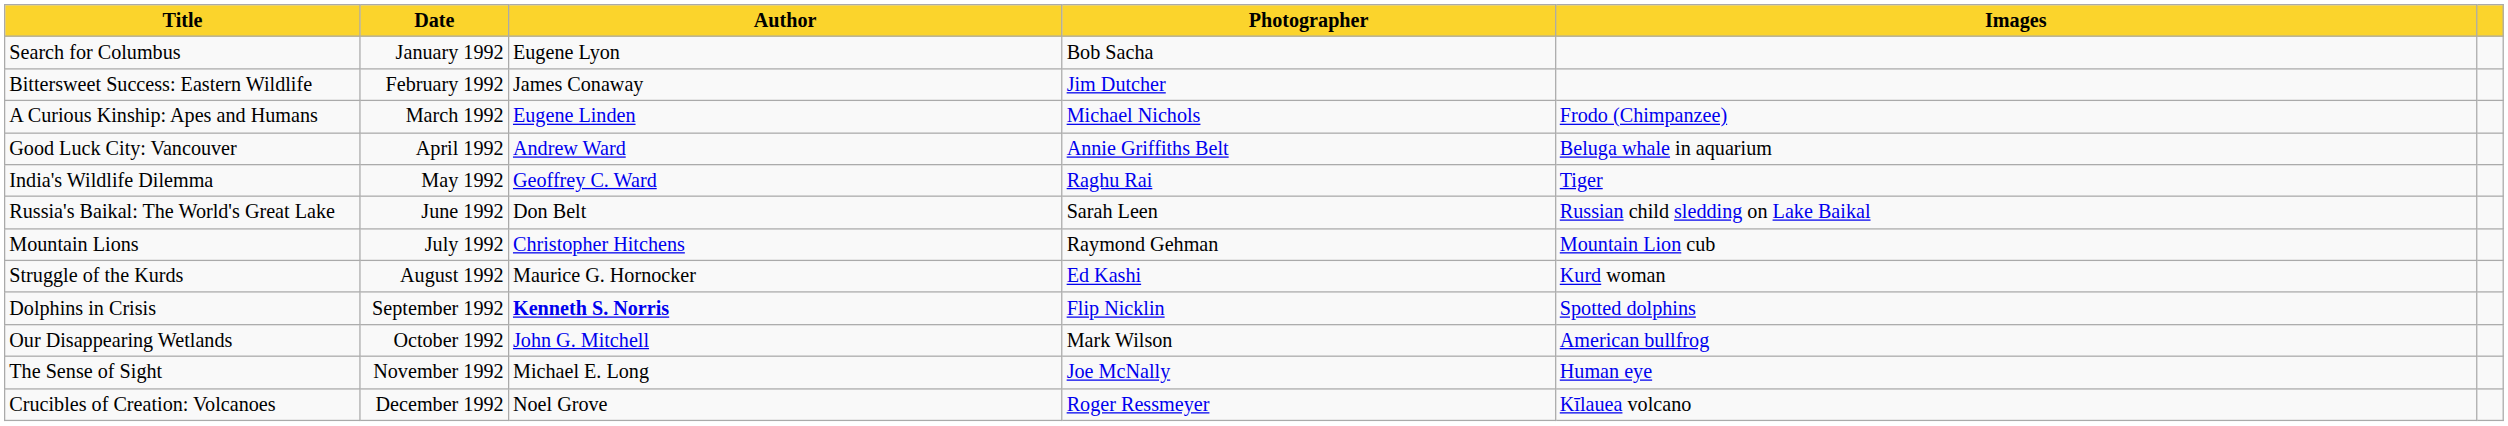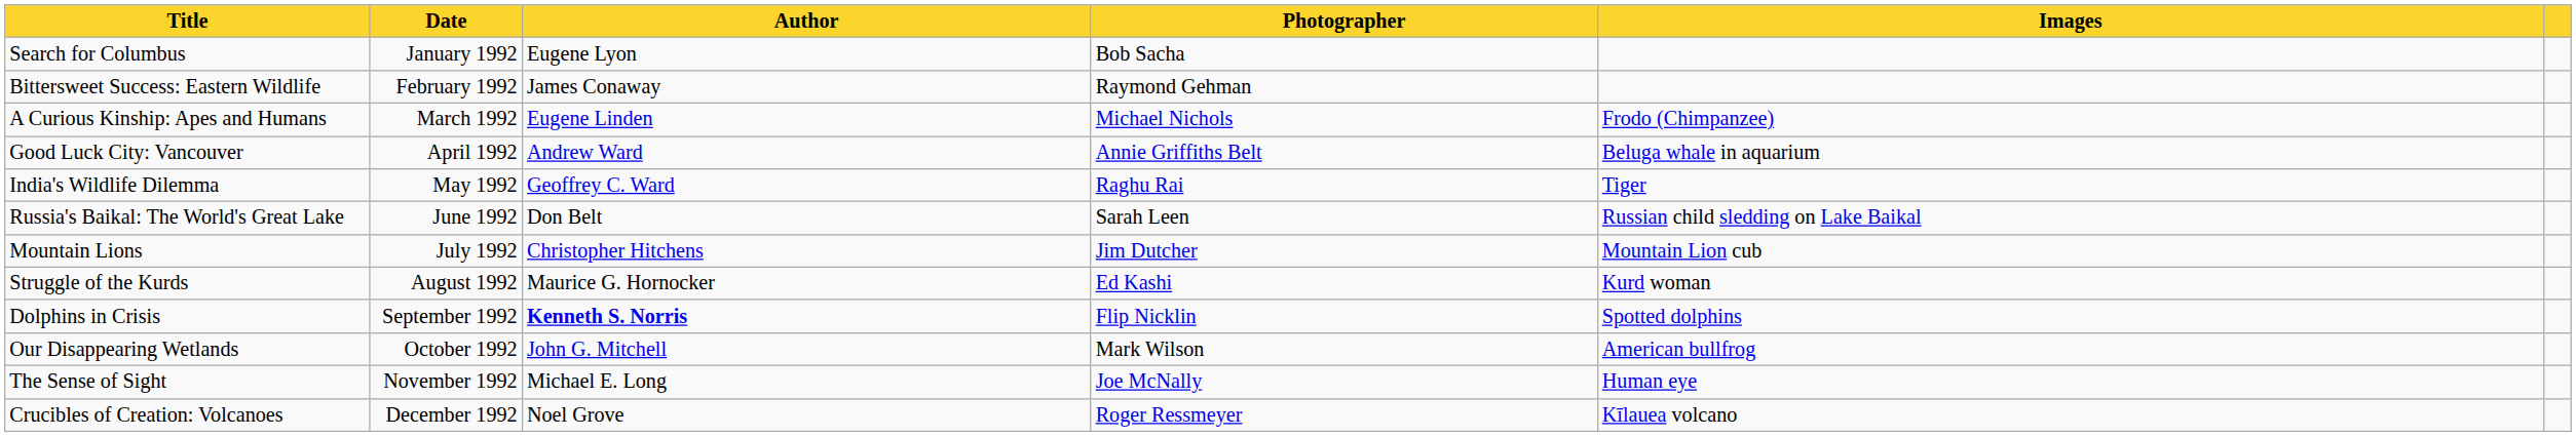Bittersweet Success: Eastern Wildlife | Photographer: Jim Dutcher -> Raymond Gehman
Mountain Lions | Photographer: Raymond Gehman -> Jim Dutcher
